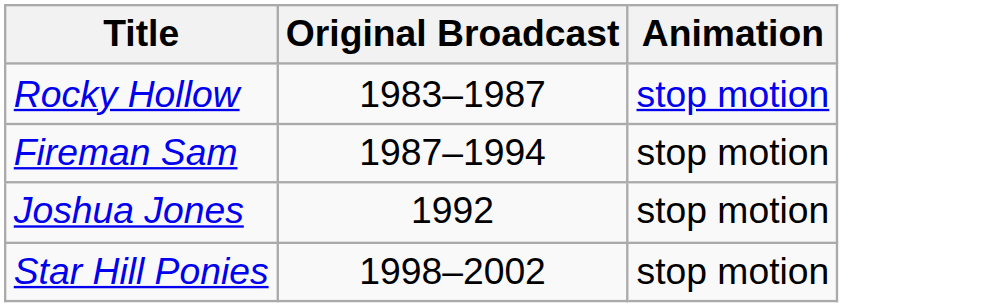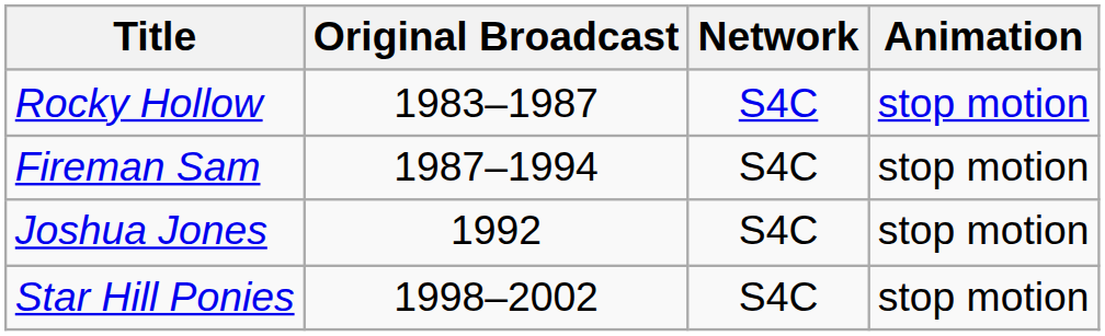+ column: Network | S4C | S4C | S4C | S4C
